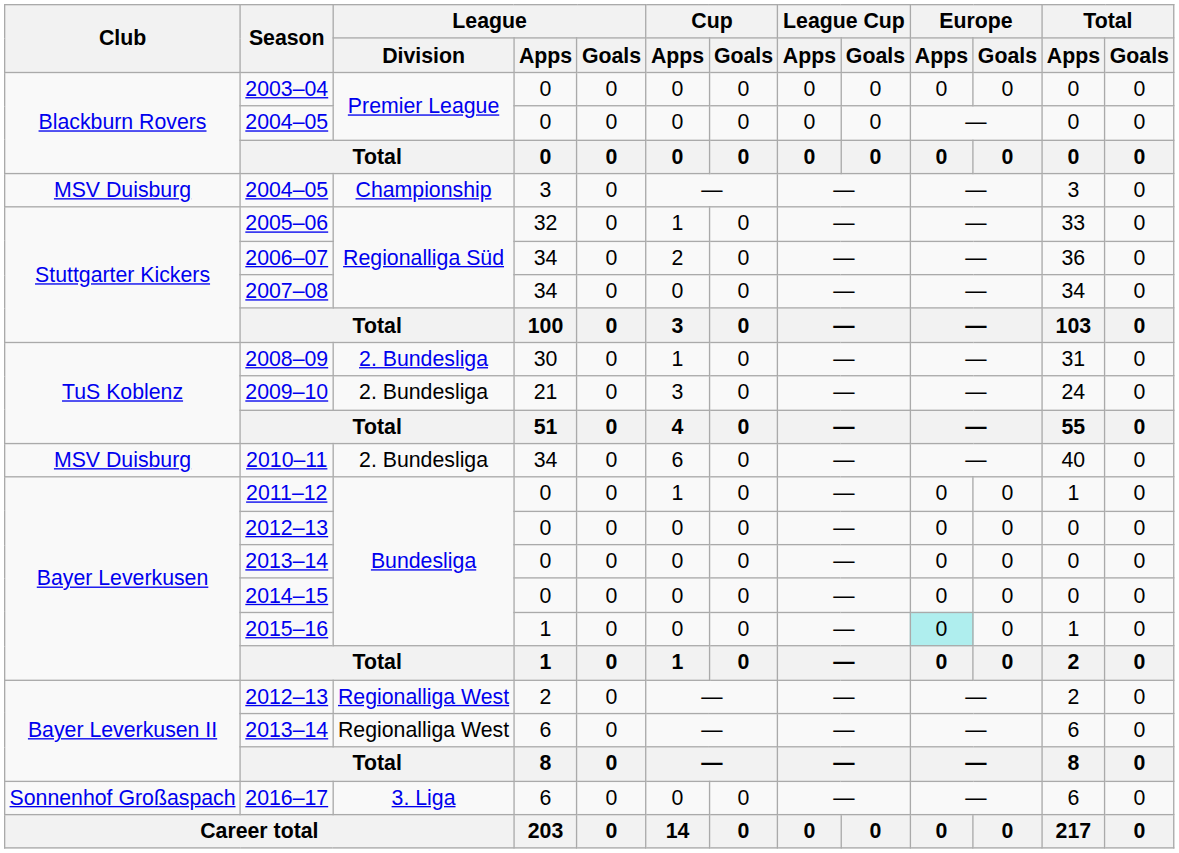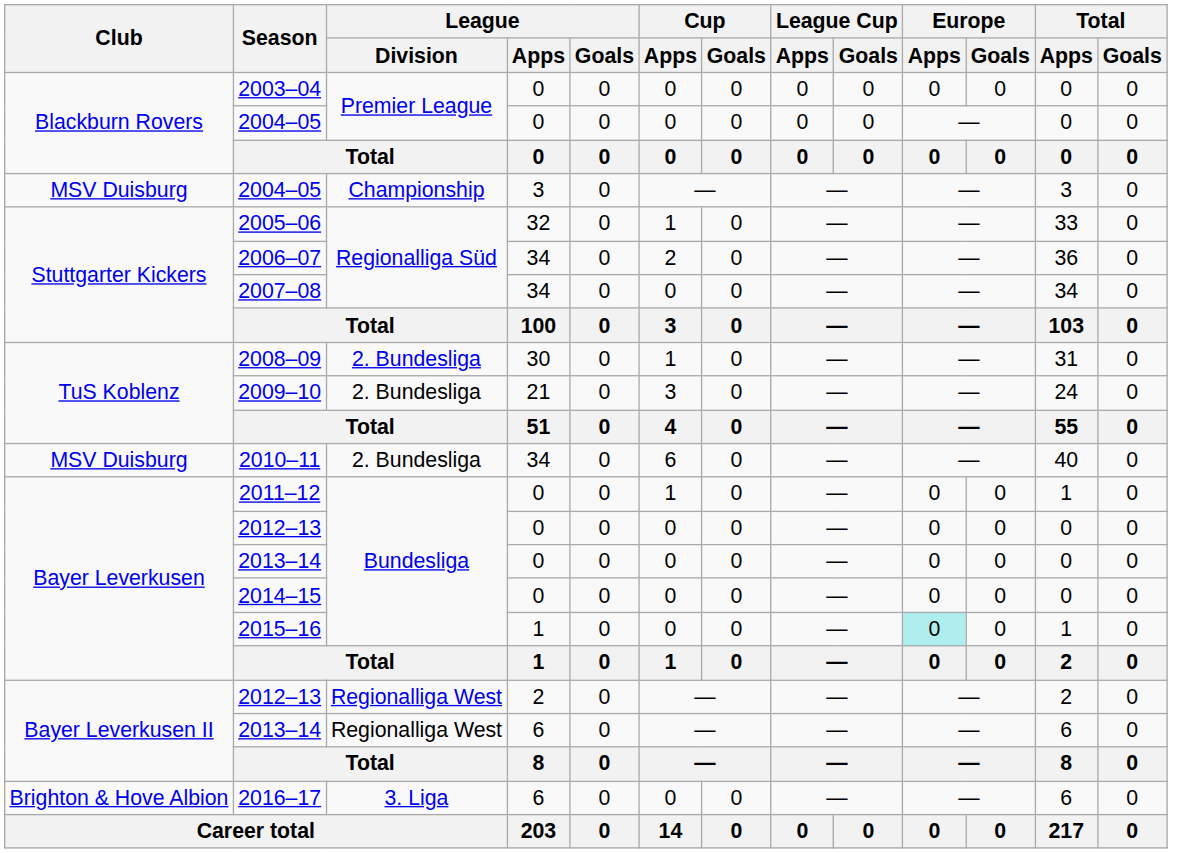2016–17 | Club: Sonnenhof Großaspach -> Brighton & Hove Albion
